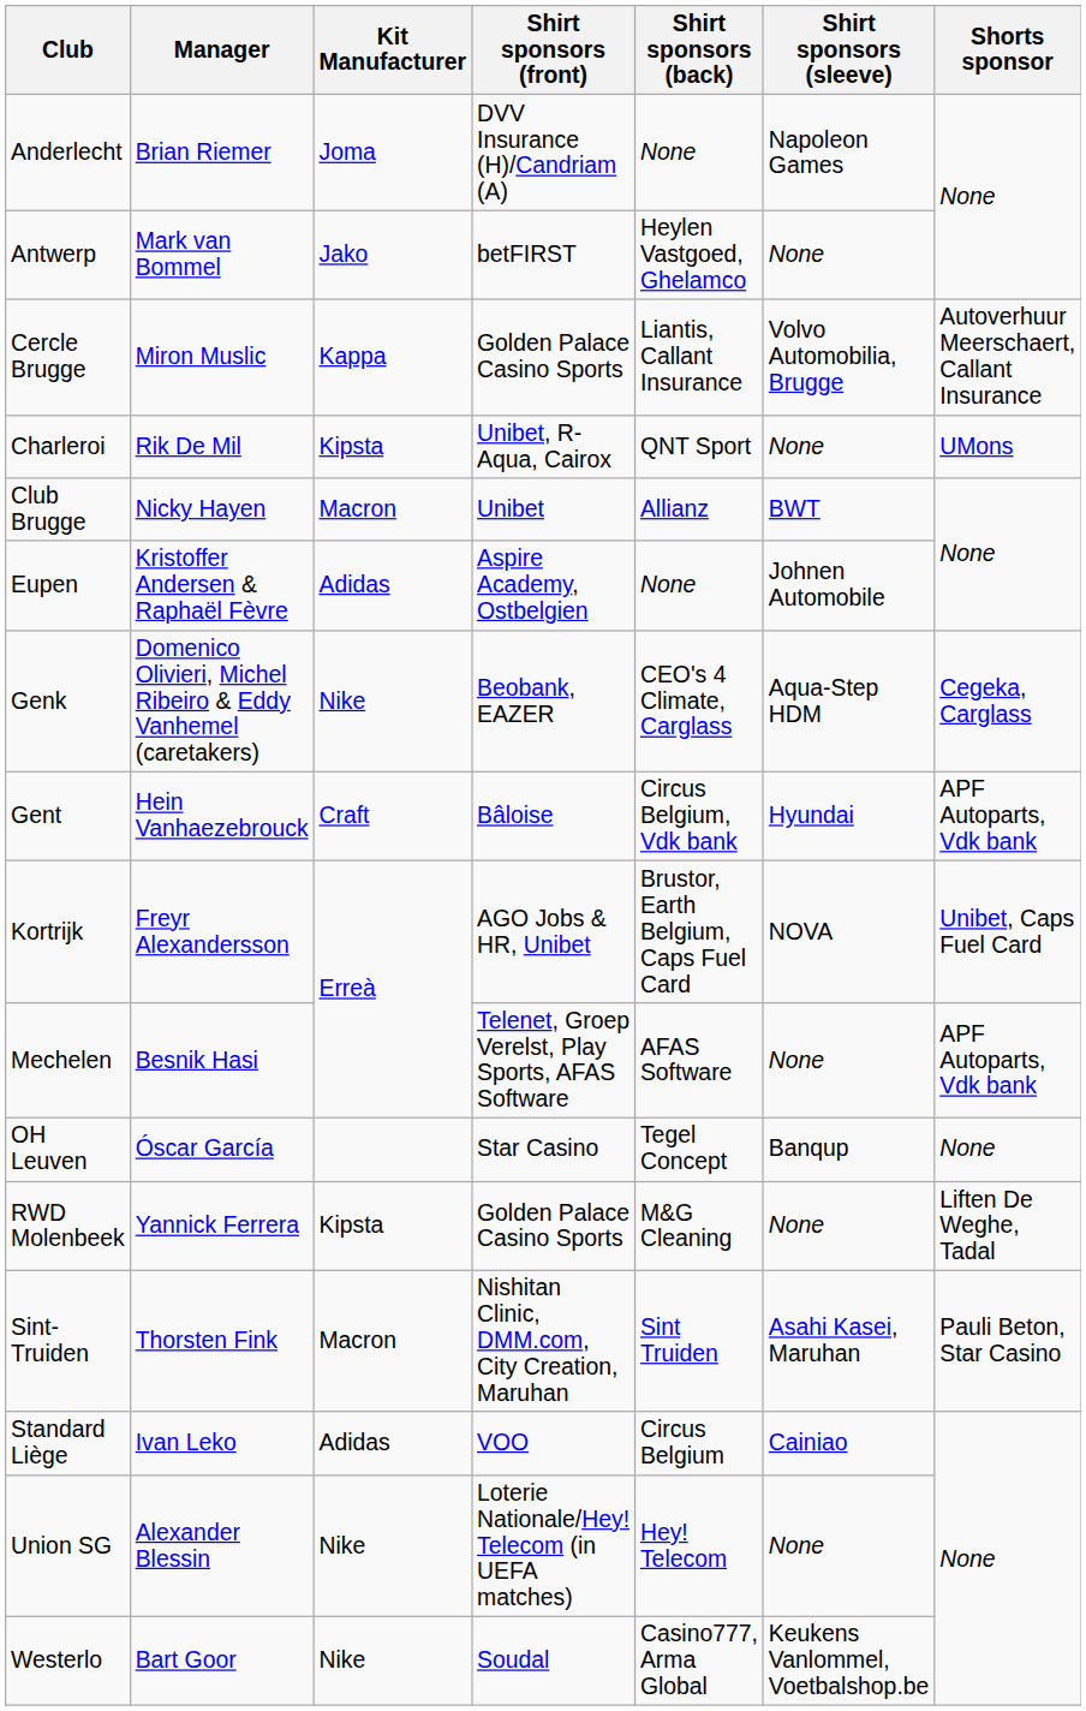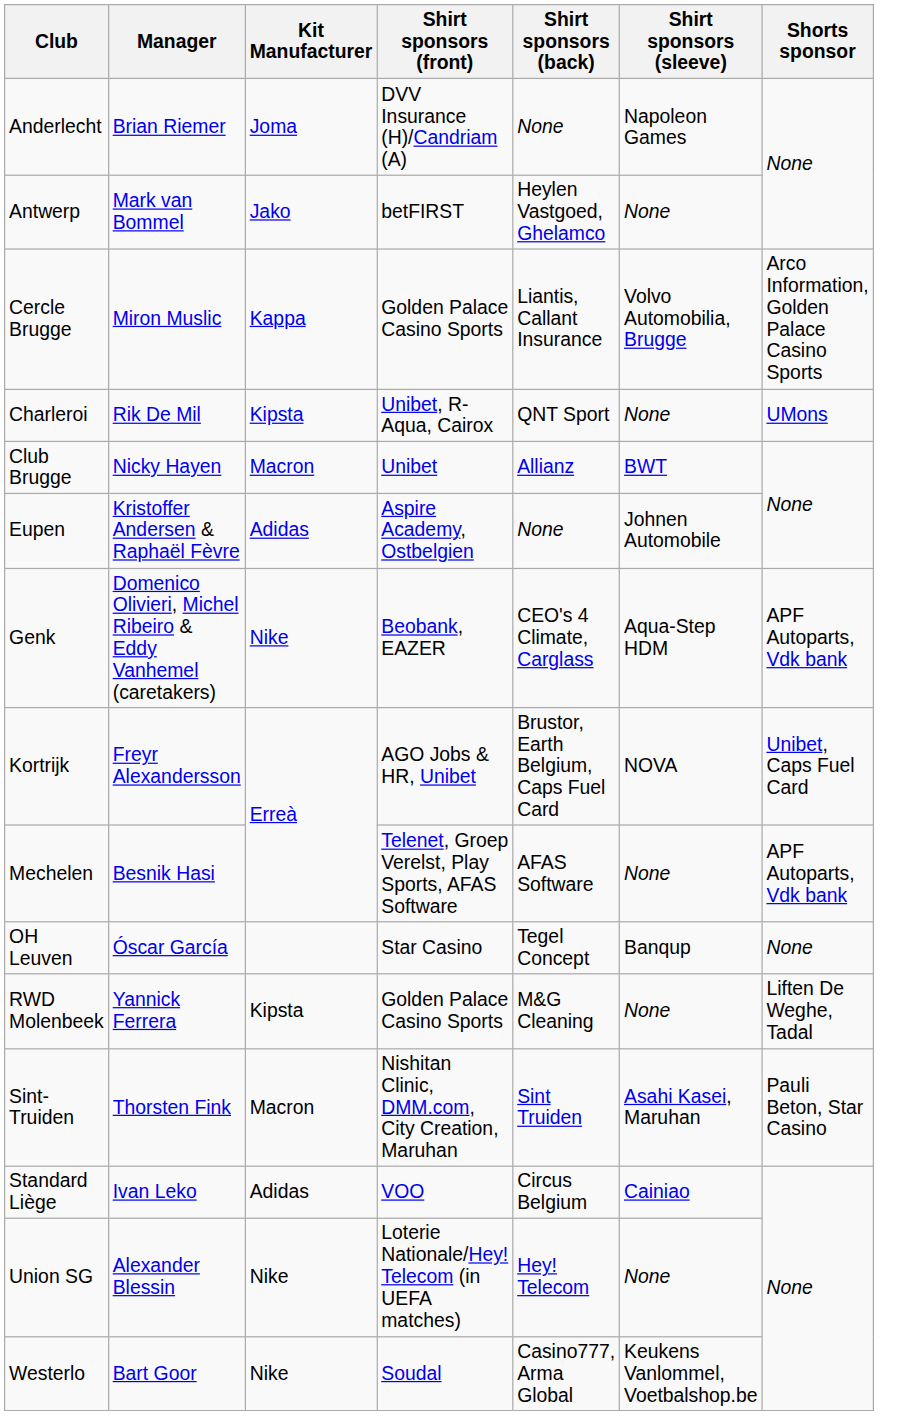Cercle Brugge | Shorts sponsor: Autoverhuur Meerschaert, Callant Insurance -> Arco Information, Golden Palace Casino Sports
Genk | Shorts sponsor: Cegeka, Carglass -> APF Autoparts, Vdk bank
- row: Gent | Hein Vanhaezebrouck | Craft | Bâloise | Circus Belgium, Vdk bank | Hyundai | APF Autoparts, Vdk bank
